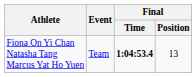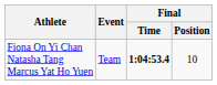Fiona On Yi Chan Natasha Tang Marcus Yat Ho Yuen | Final / Position: 13 -> 10
